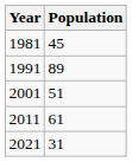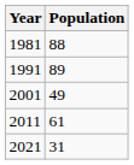1981 | Population: 45 -> 88
2001 | Population: 51 -> 49
